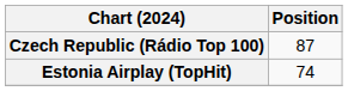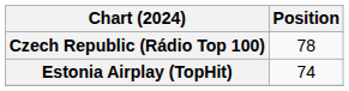Czech Republic (Rádio Top 100) | Position: 87 -> 78
